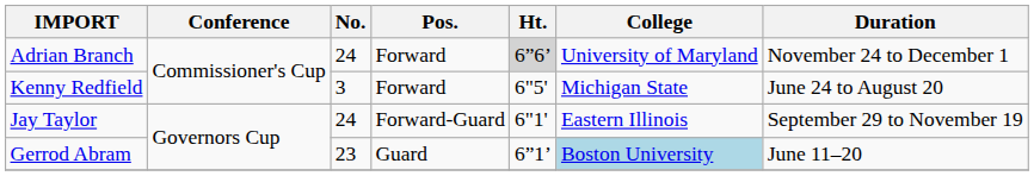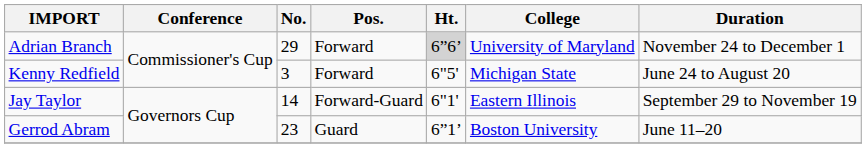Adrian Branch | No.: 24 -> 29
Jay Taylor | No.: 24 -> 14
Gerrod Abram | College: lightblue background -> no background
